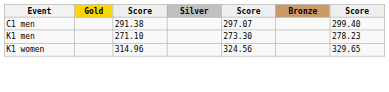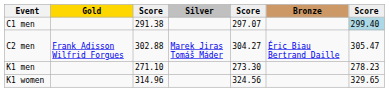C1 men | column 7: no background -> lightblue background
+ row: C2 men | Frank Adisson Wilfrid Forgues | 302.88 | Marek Jiras Tomáš Máder | 304.27 | Éric Biau Bertrand Daille | 305.47
